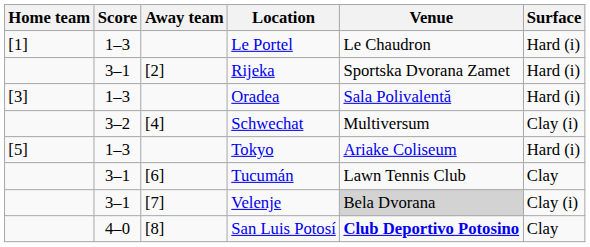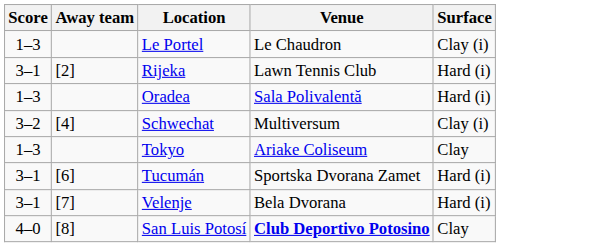- column: Home team | [1] | [3] | [5]
Le Portel | Surface: Hard (i) -> Clay (i)
Rijeka | Venue: Sportska Dvorana Zamet -> Lawn Tennis Club
Tokyo | Surface: Hard (i) -> Clay
Tucumán | Venue: Lawn Tennis Club -> Sportska Dvorana Zamet
Tucumán | Surface: Clay -> Hard (i)
Velenje | Venue: lightgrey background -> no background
Velenje | Surface: Clay (i) -> Hard (i)
